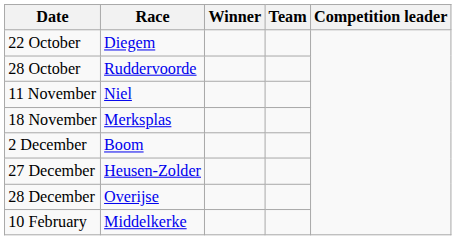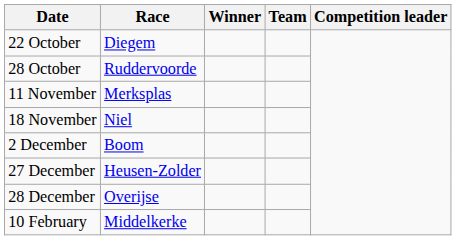11 November | Race: Niel -> Merksplas
18 November | Race: Merksplas -> Niel
